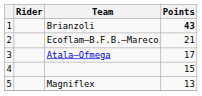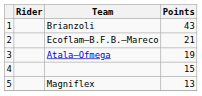Brianzoli | Points: bold -> normal
Atala–Ofmega | Points: 17 -> 19
